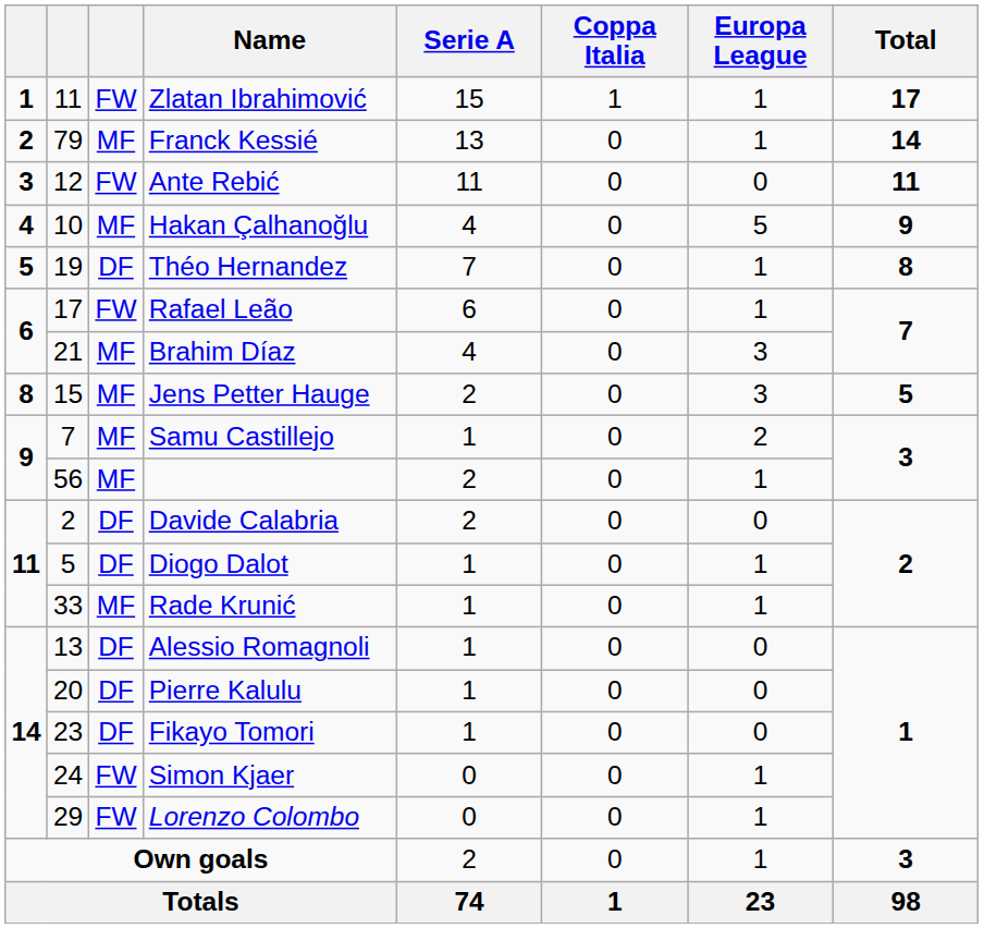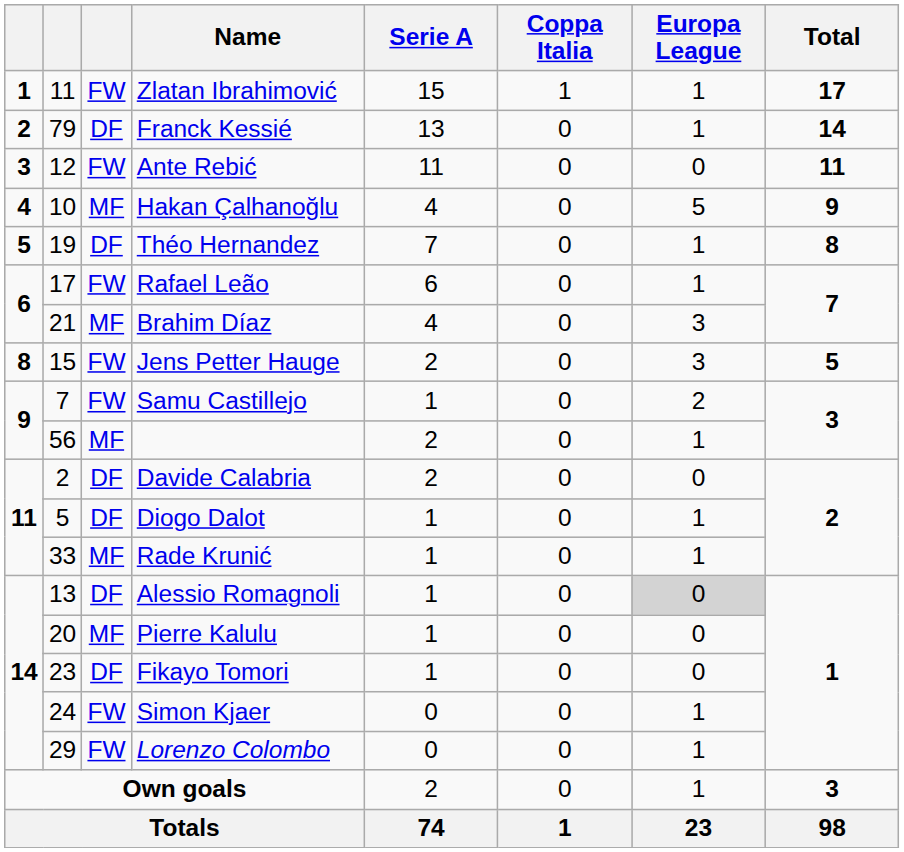Franck Kessié | column 3: MF -> DF
Jens Petter Hauge | column 3: MF -> FW
Samu Castillejo | column 3: MF -> FW
Alessio Romagnoli | Europa League: no background -> lightgrey background
Pierre Kalulu | column 3: DF -> MF
